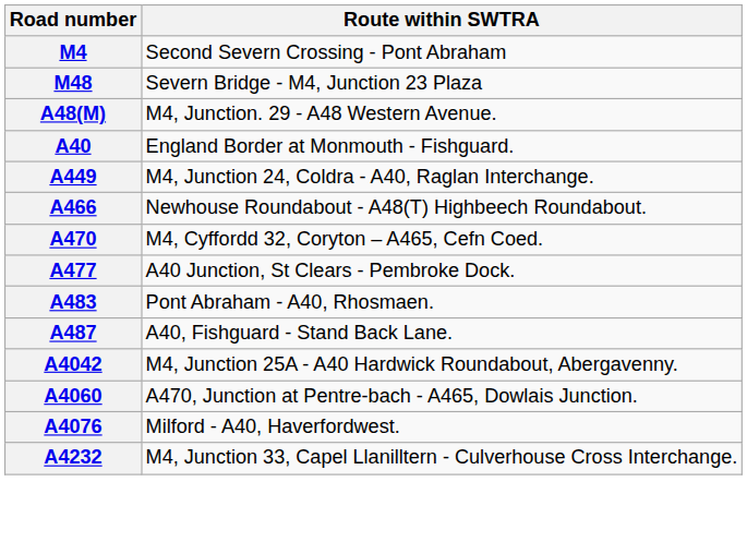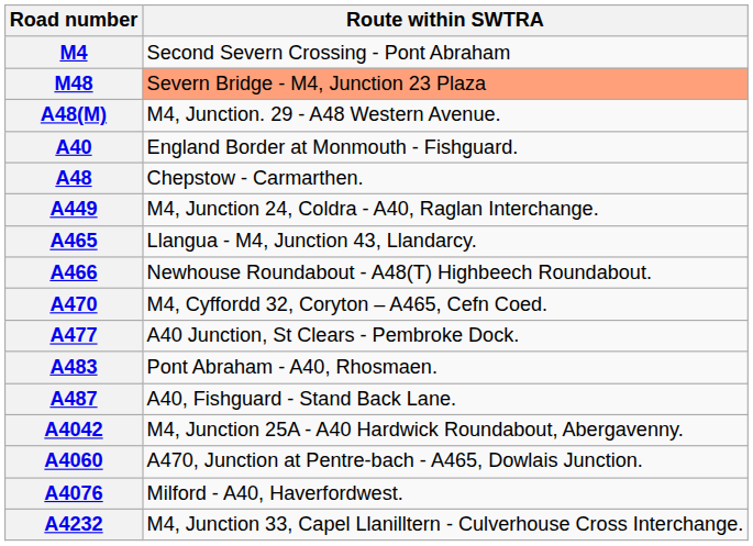M48 | Route within SWTRA: no background -> lightsalmon background
+ row: A48 | Chepstow - Carmarthen.
+ row: A465 | Llangua - M4, Junction 43, Llandarcy.
